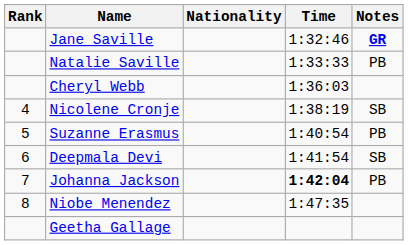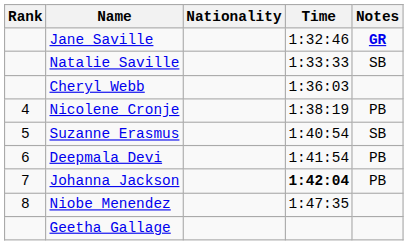Natalie Saville | Notes: PB -> SB
Nicolene Cronje | Notes: SB -> PB
Suzanne Erasmus | Notes: PB -> SB
Deepmala Devi | Notes: SB -> PB
